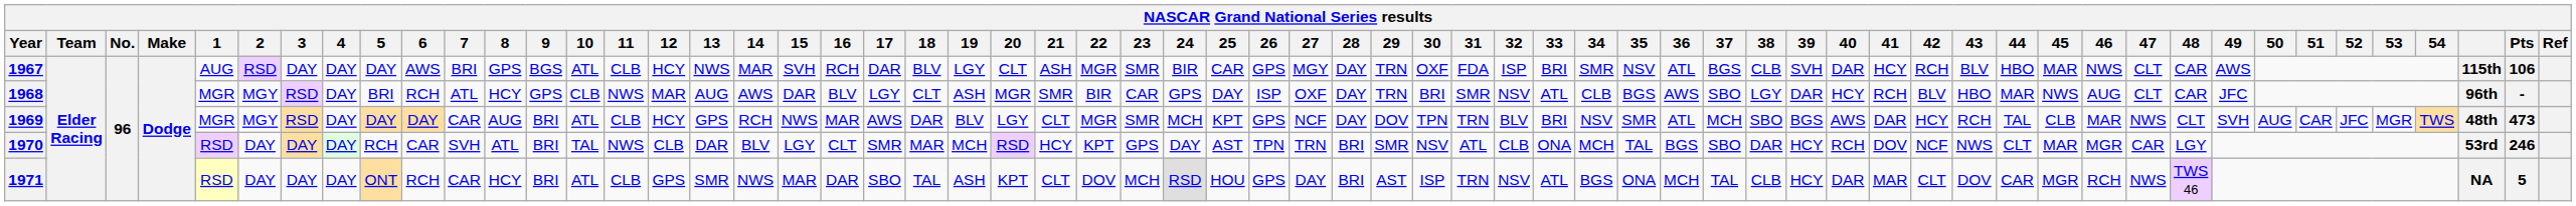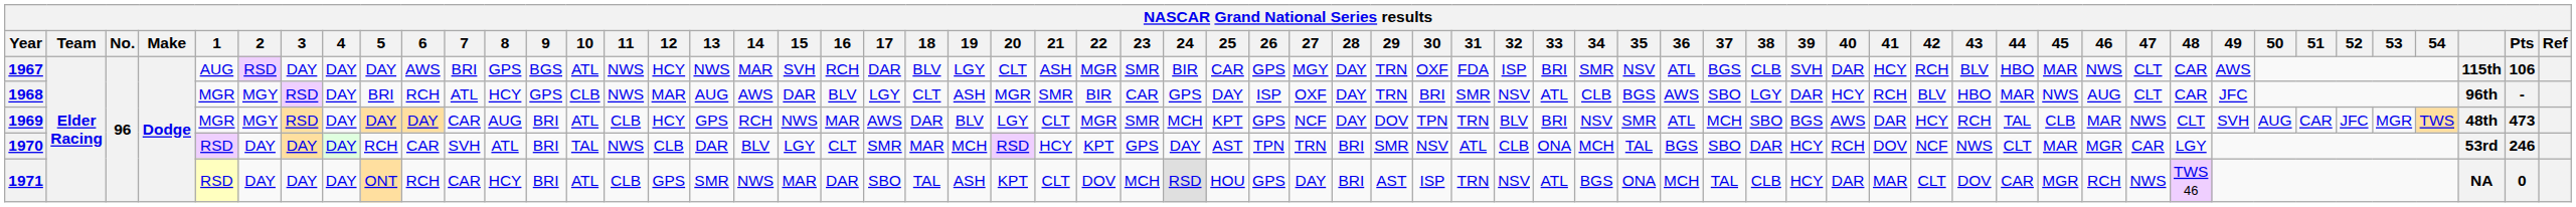1967 | 11: CLB -> NWS
1971 | Pts: 5 -> 0
